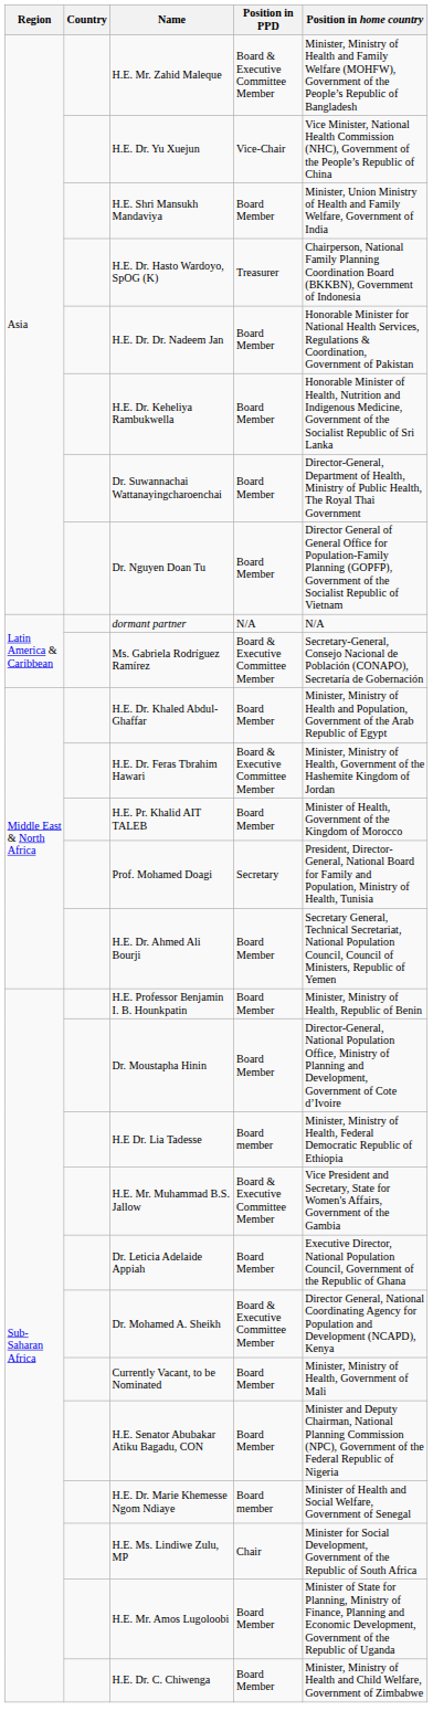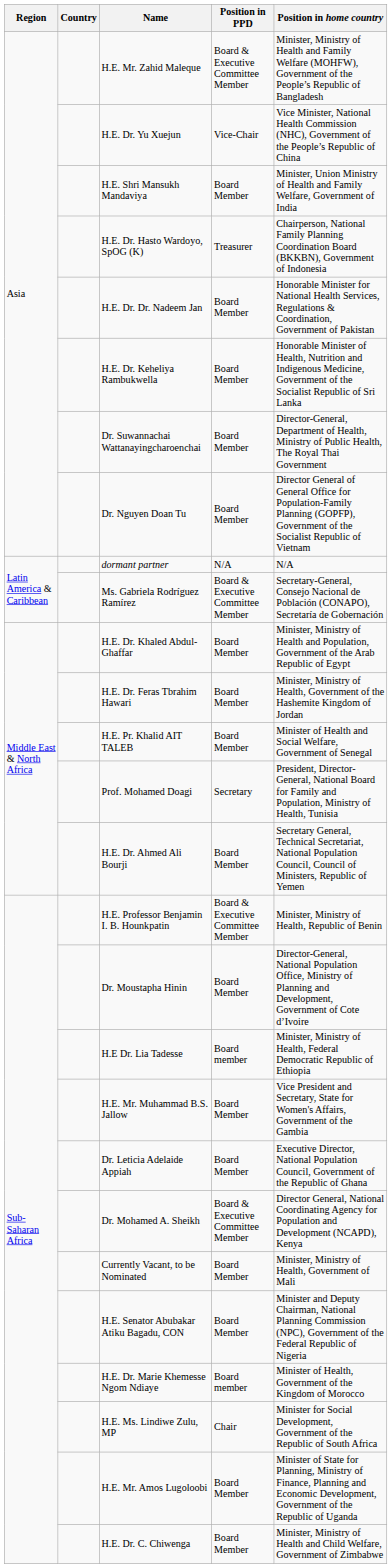H.E. Dr. Feras Tbrahim Hawari | Position in PPD: Board & Executive Committee Member -> Board Member
H.E. Pr. Khalid AIT TALEB | Position in home country: Minister of Health, Government of the Kingdom of Morocco -> Minister of Health and Social Welfare, Government of Senegal
H.E. Professor Benjamin I. B. Hounkpatin | Position in PPD: Board Member -> Board & Executive Committee Member
H.E. Mr. Muhammad B.S. Jallow | Position in PPD: Board & Executive Committee Member -> Board Member
H.E. Dr. Marie Khemesse Ngom Ndiaye | Position in home country: Minister of Health and Social Welfare, Government of Senegal -> Minister of Health, Government of the Kingdom of Morocco
